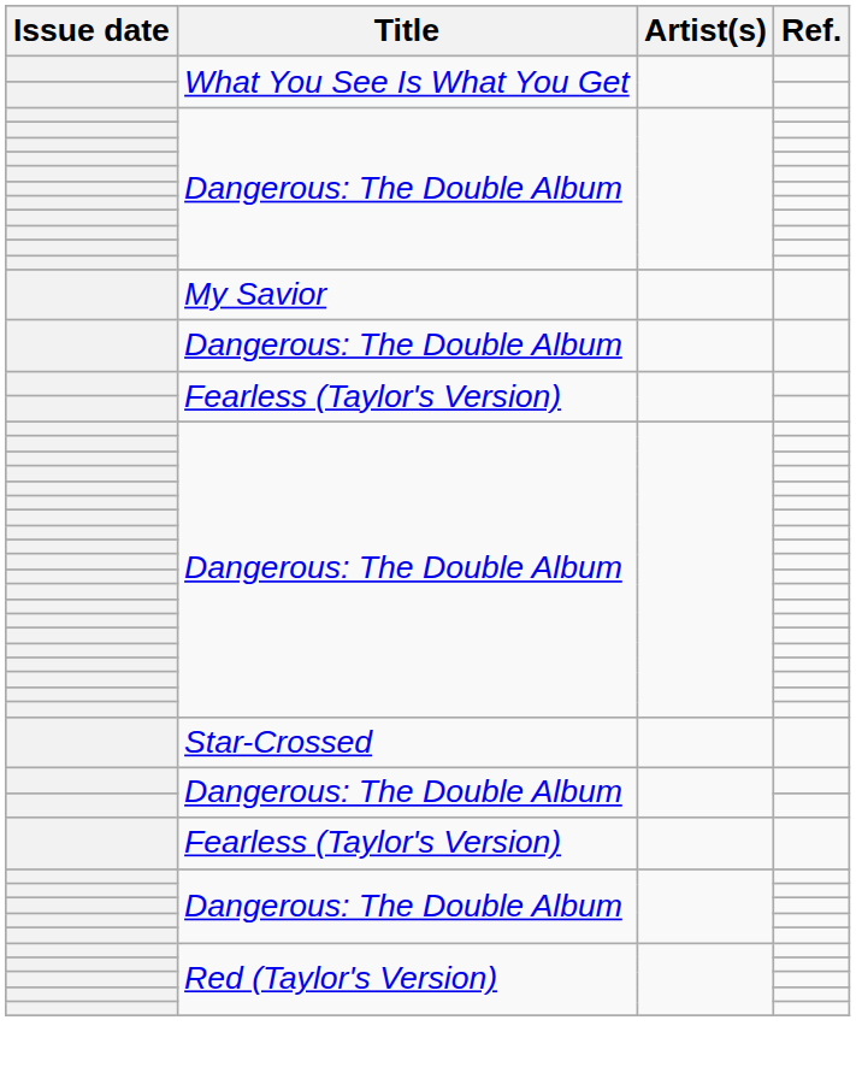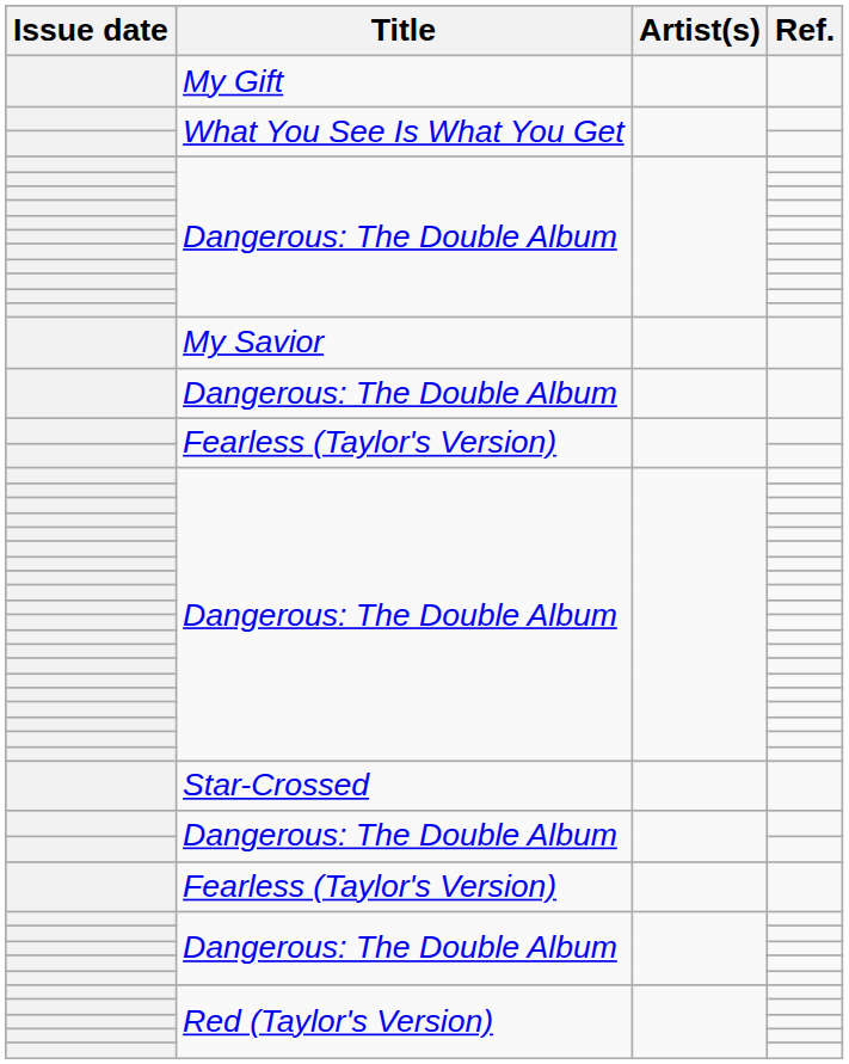+ row: My Gift
